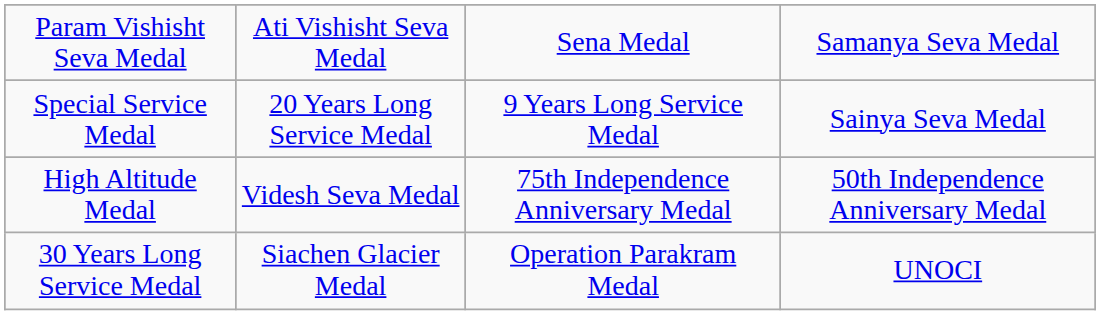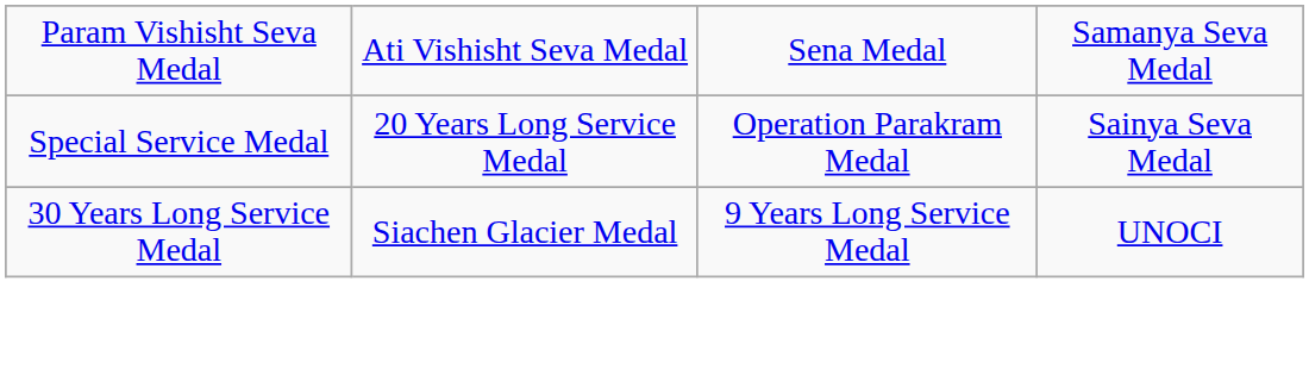Special Service Medal | column 3: 9 Years Long Service Medal -> Operation Parakram Medal
- row: High Altitude Medal | Videsh Seva Medal | 75th Independence Anniversary Medal | 50th Independence Anniversary Medal
30 Years Long Service Medal | column 3: Operation Parakram Medal -> 9 Years Long Service Medal
